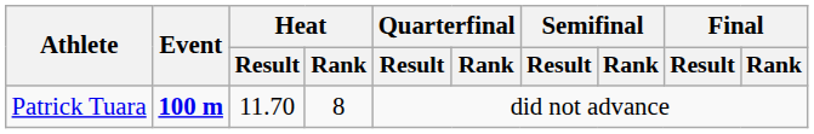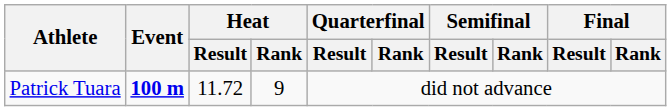Patrick Tuara | Heat / Result: 11.70 -> 11.72
Patrick Tuara | Heat / Rank: 8 -> 9
